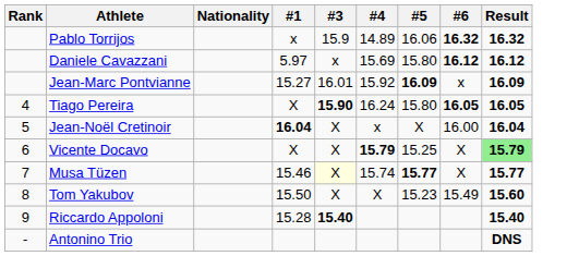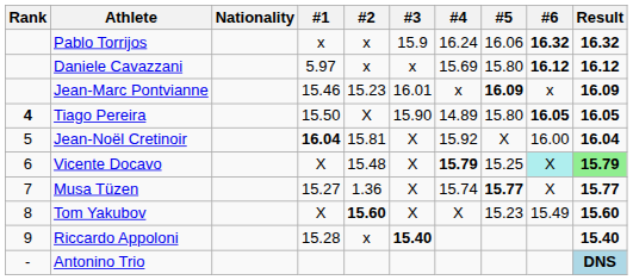+ column: #2 | x | x | 15.23 | X | 15.81 | 15.48 | 1.36 | 15.60 | x
Pablo Torrijos | #4: 14.89 -> 16.24
Jean-Marc Pontvianne | #1: 15.27 -> 15.46
Jean-Marc Pontvianne | #4: 15.92 -> x
Tiago Pereira | Rank: normal -> bold
Tiago Pereira | #1: X -> 15.50
Tiago Pereira | #3: bold -> normal
Tiago Pereira | #4: 16.24 -> 14.89
Jean-Noël Cretinoir | #4: x -> 15.92
Vicente Docavo | #6: no background -> paleturquoise background
Musa Tüzen | #1: 15.46 -> 15.27
Musa Tüzen | #3: lightyellow background -> no background
Tom Yakubov | #1: 15.50 -> X
Antonino Trio | Result: no background -> lightblue background
